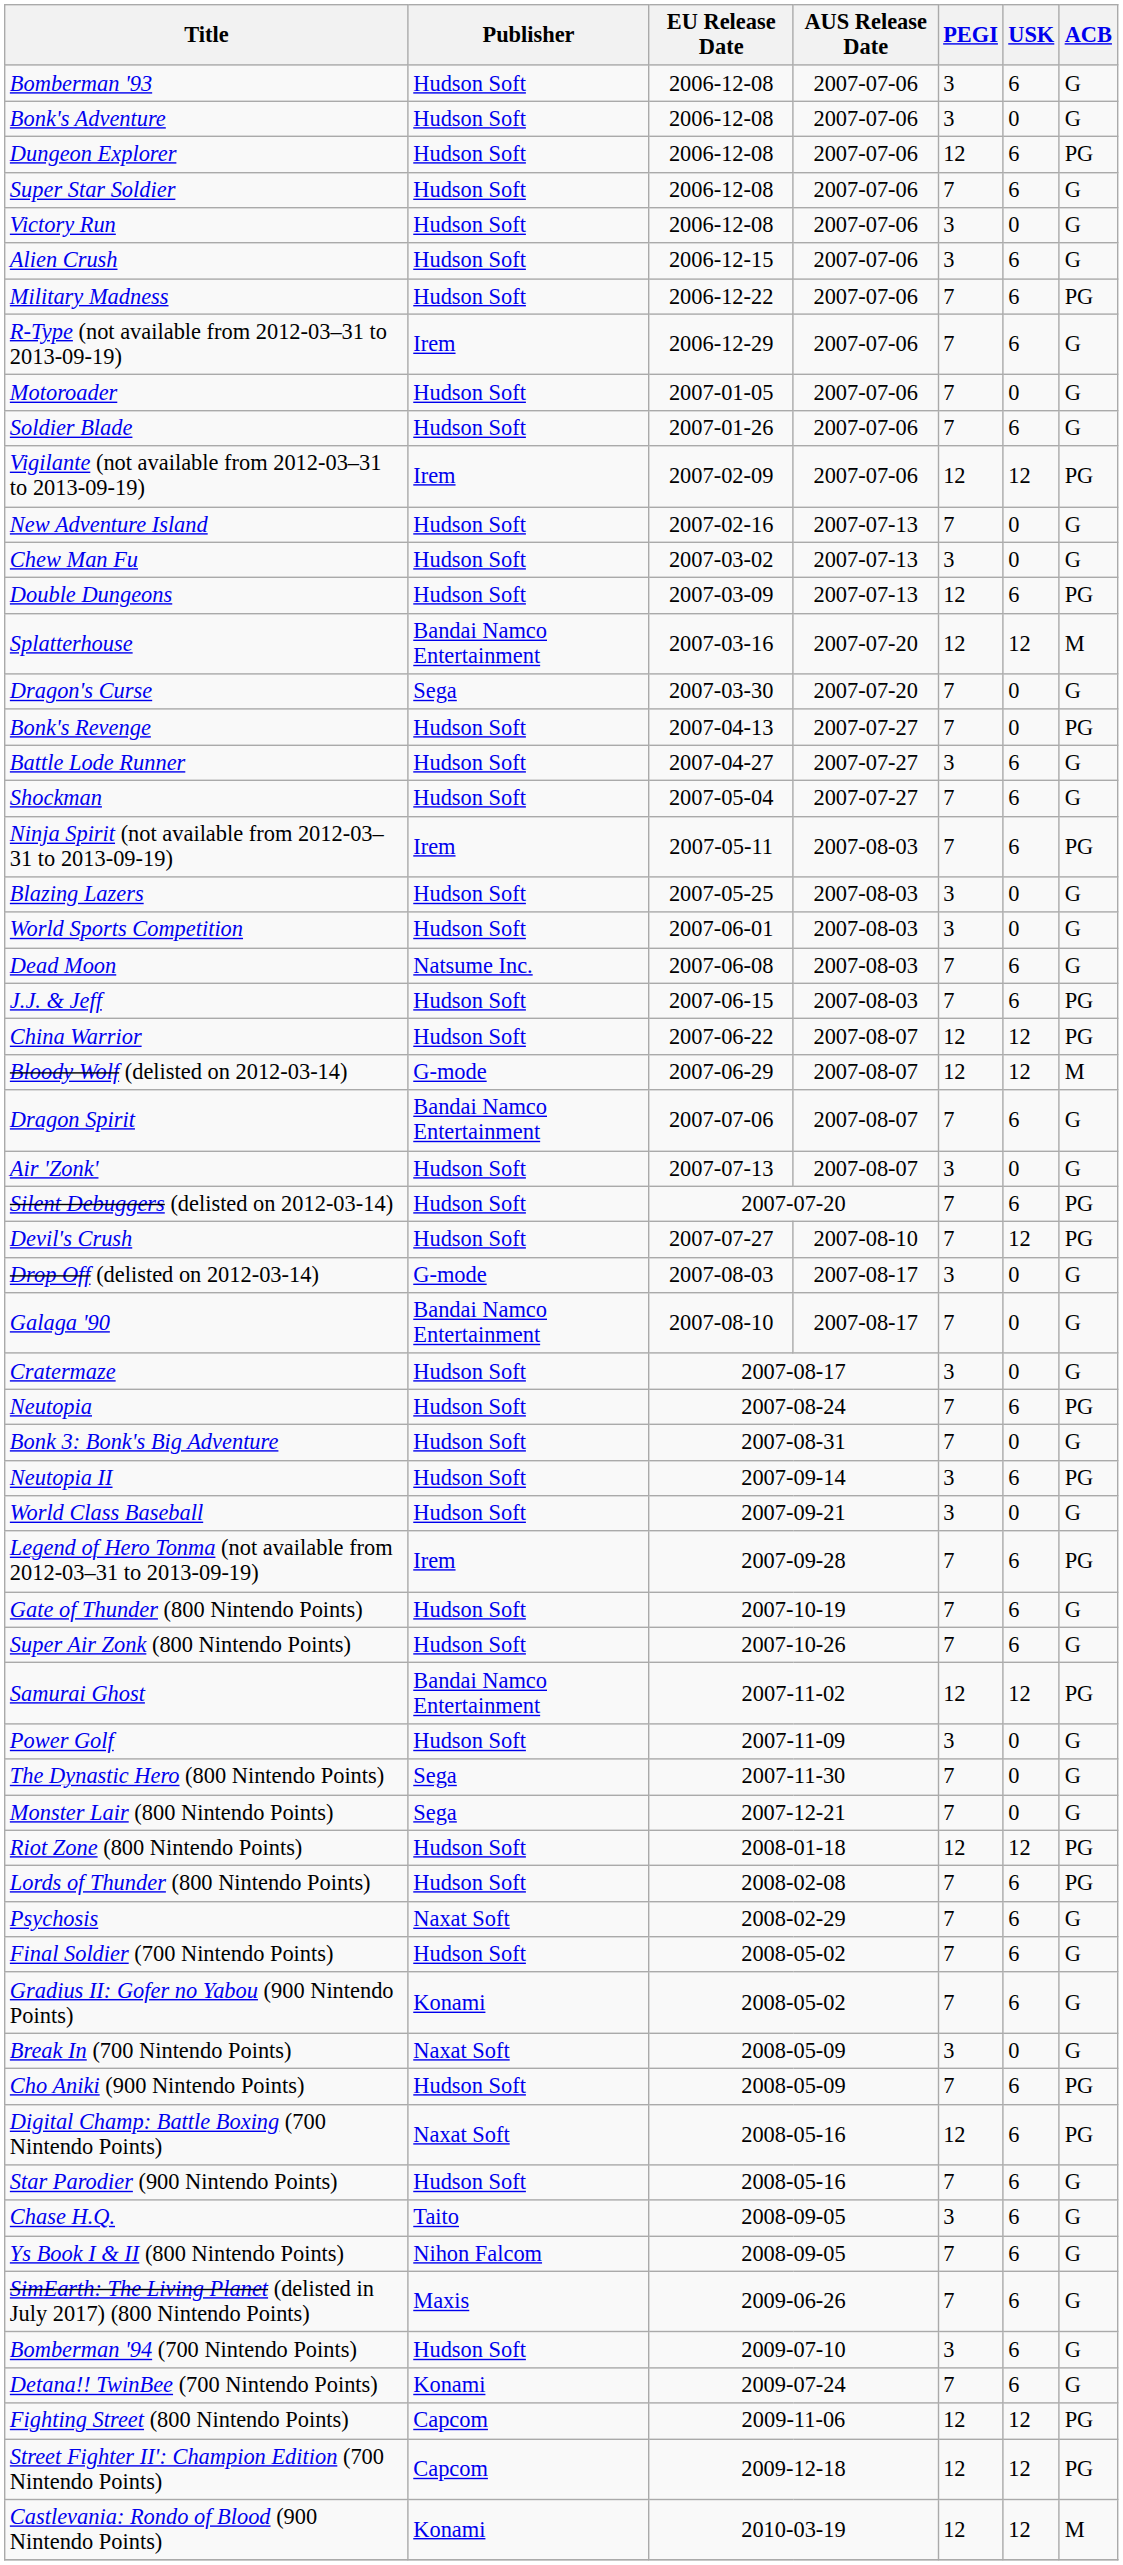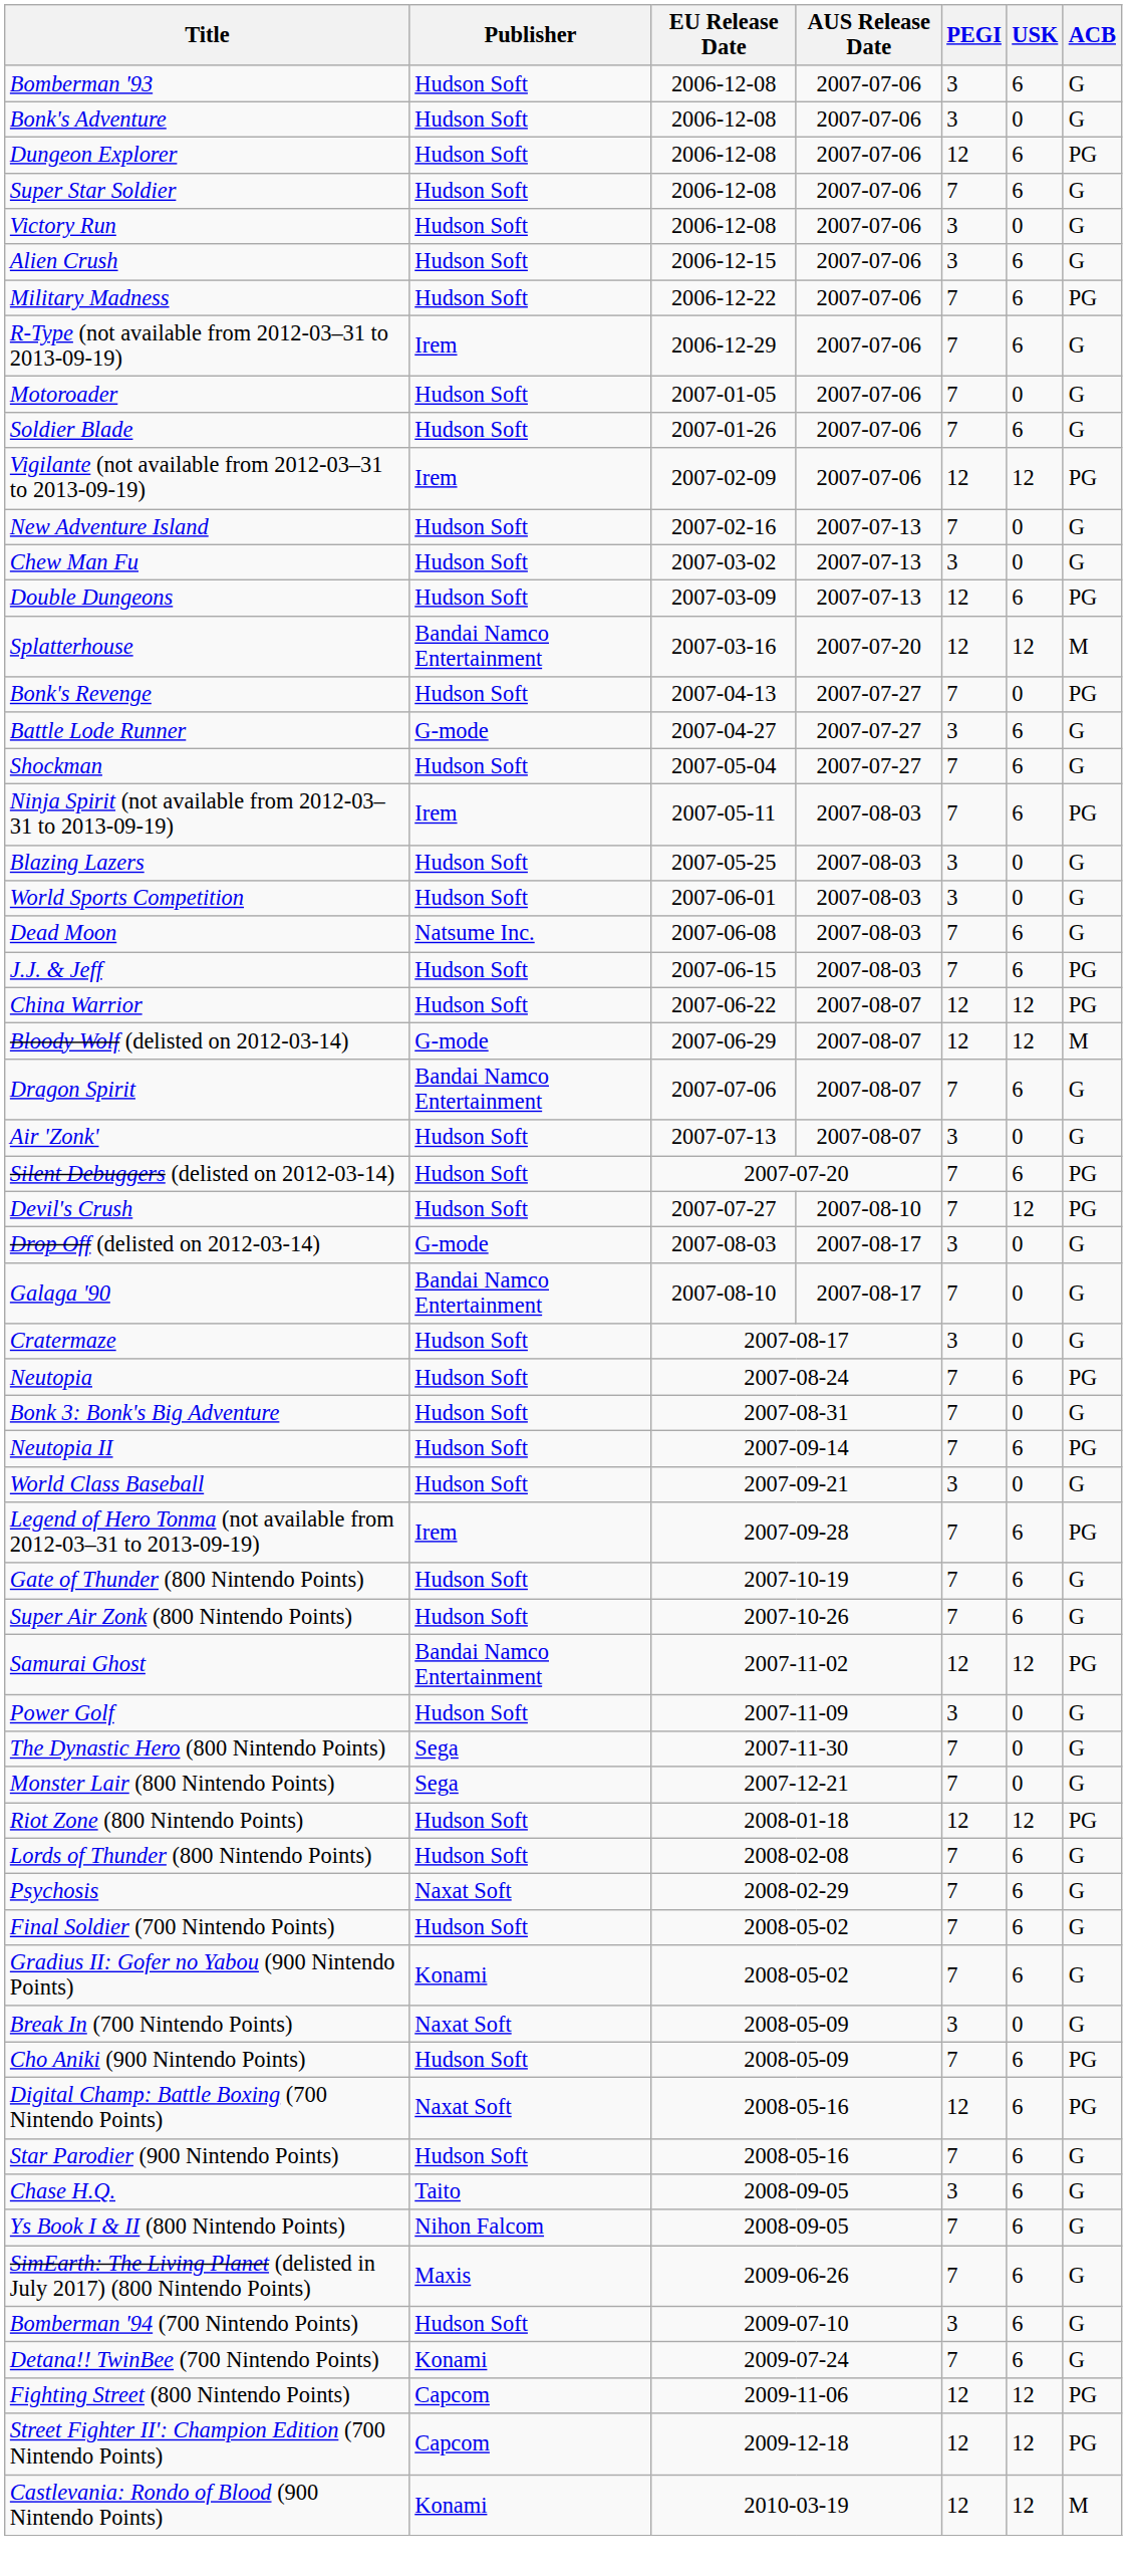- row: Dragon's Curse | Sega | 2007-03-30 | 2007-07-20 | 7 | 0 | G
Battle Lode Runner | Publisher: Hudson Soft -> G-mode
Neutopia II | PEGI: 3 -> 7
Lords of Thunder (800 Nintendo Points) | ACB: PG -> G
